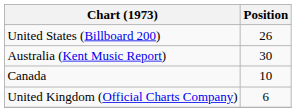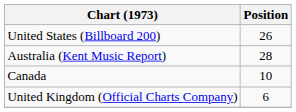Australia (Kent Music Report) | Position: 30 -> 28
